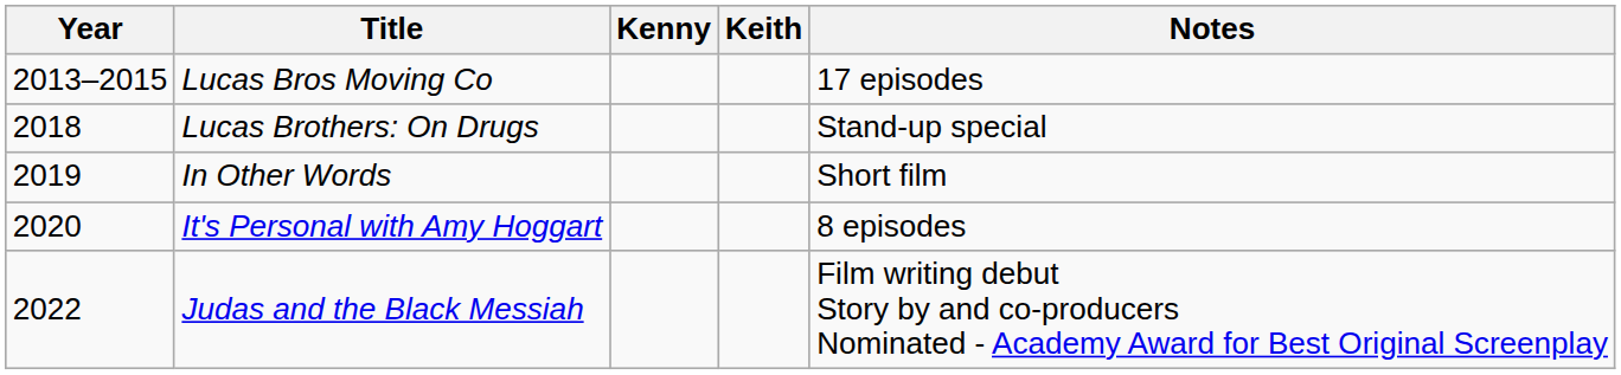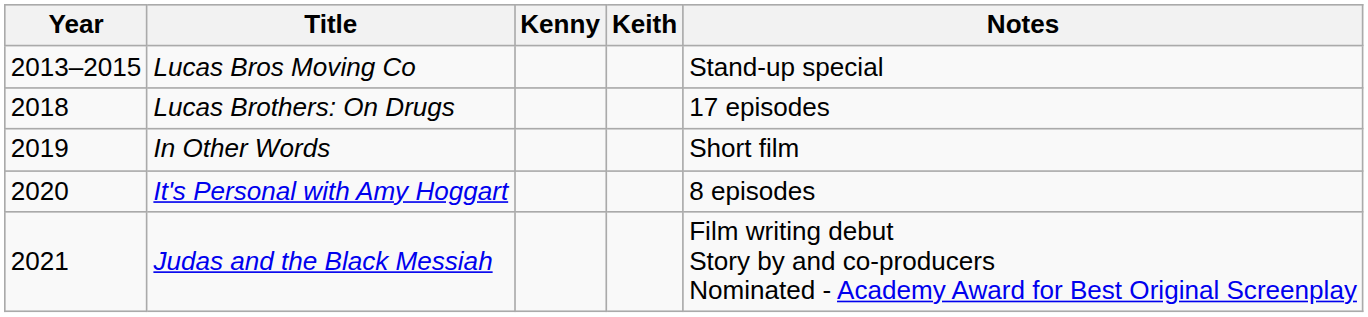Lucas Bros Moving Co | Notes: 17 episodes -> Stand-up special
Lucas Brothers: On Drugs | Notes: Stand-up special -> 17 episodes
Judas and the Black Messiah | Year: 2022 -> 2021
